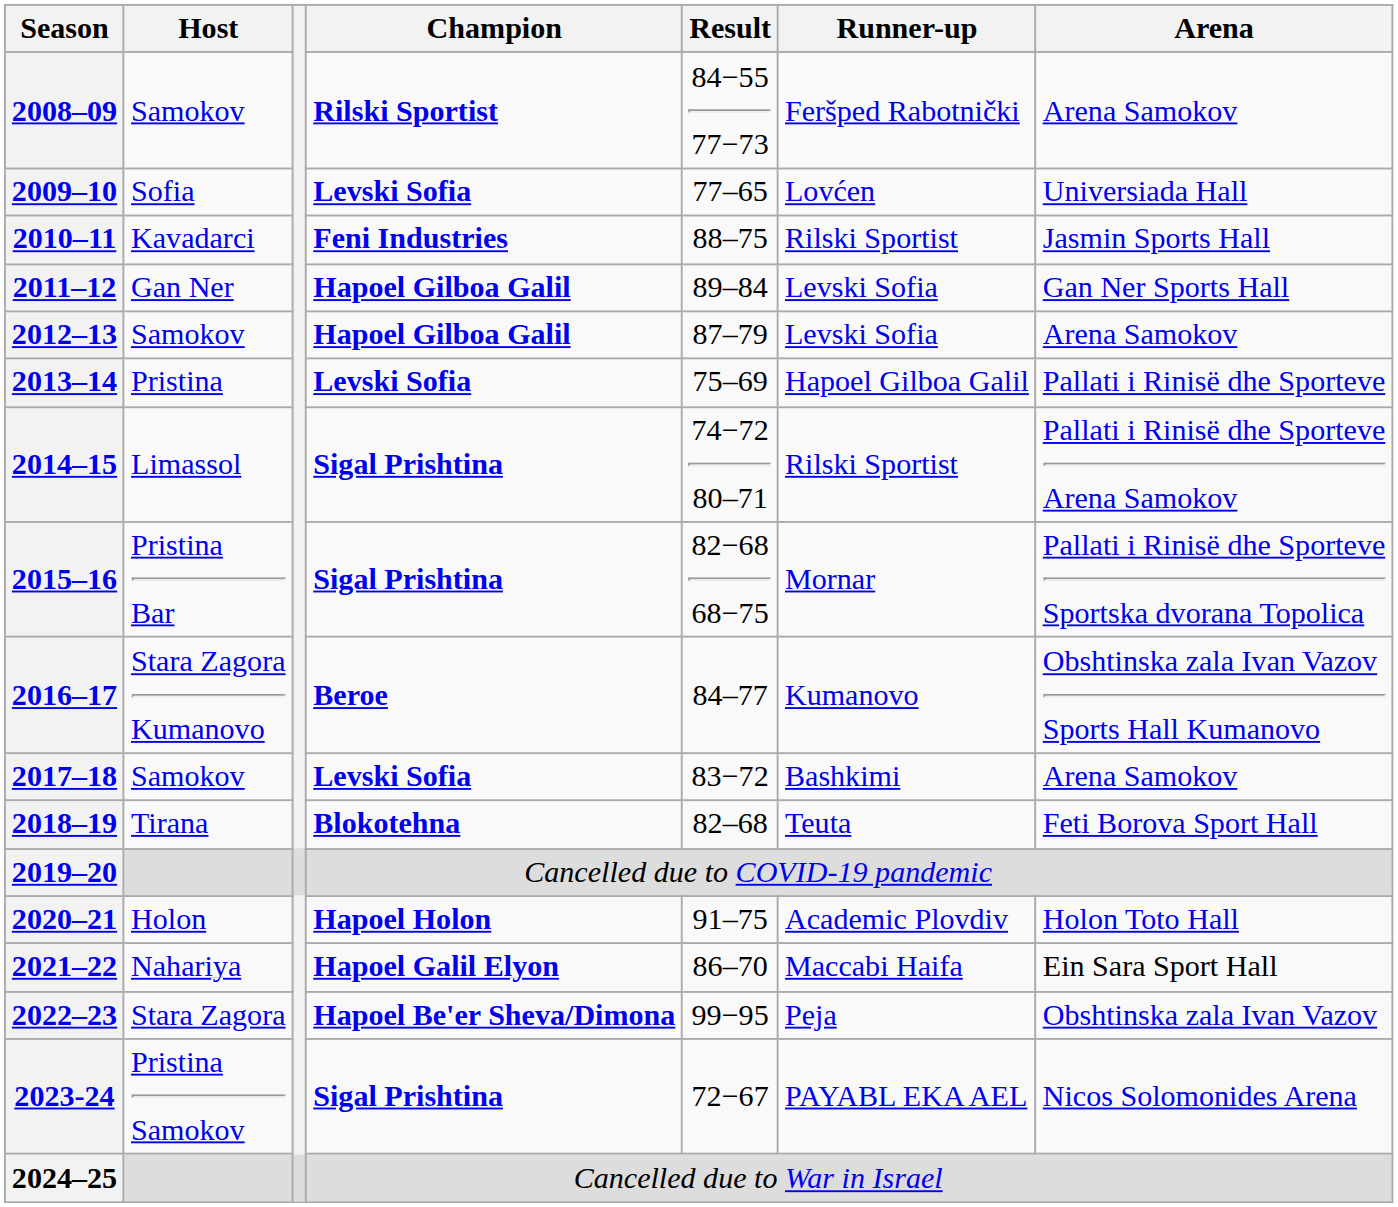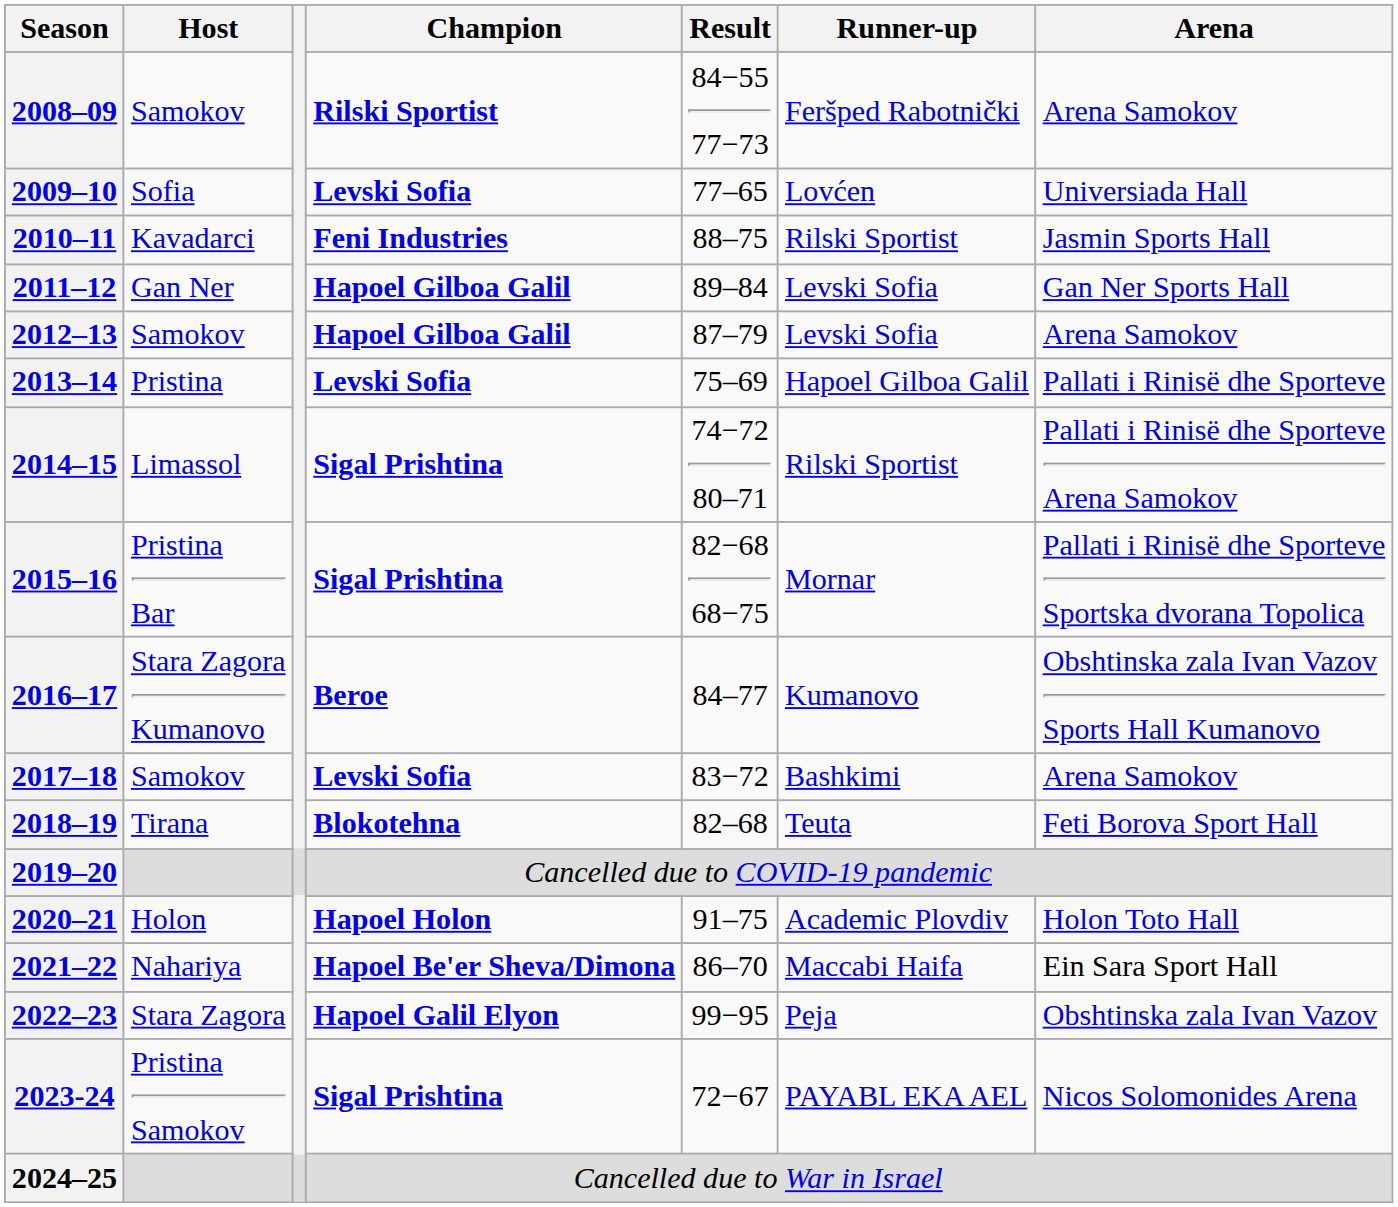2021–22 | Champion: Hapoel Galil Elyon -> Hapoel Be'er Sheva/Dimona
2022–23 | Champion: Hapoel Be'er Sheva/Dimona -> Hapoel Galil Elyon
